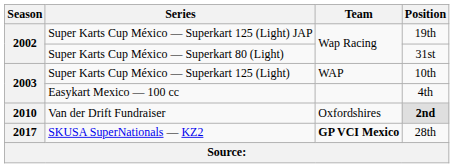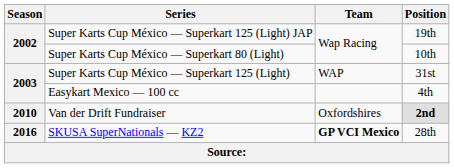Super Karts Cup México — Superkart 80 (Light) | Position: 31st -> 10th
Super Karts Cup México — Superkart 125 (Light) | Position: 10th -> 31st
SKUSA SuperNationals — KZ2 | Season: 2017 -> 2016
